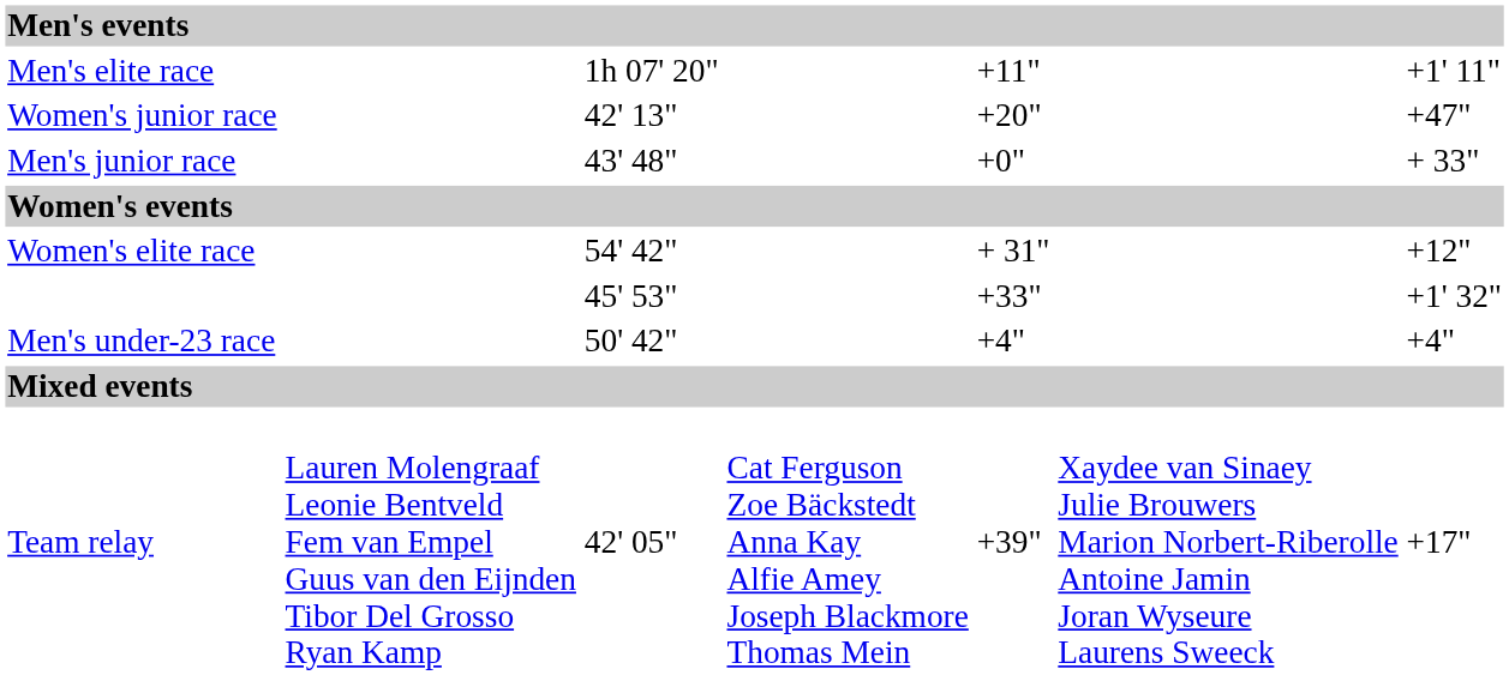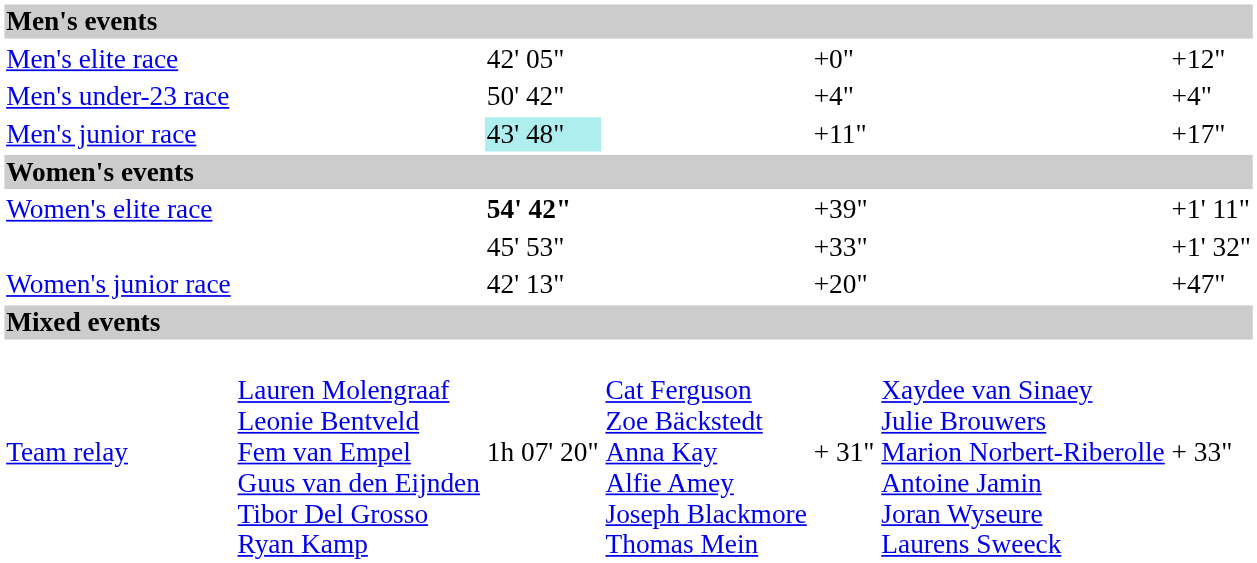Men's elite race | column 3: 1h 07' 20" -> 42' 05"
Men's elite race | column 5: +11" -> +0"
Men's elite race | column 7: +1' 11" -> +12"
rows swapped: Men's under-23 race <-> Women's junior race
Men's junior race | column 3: no background -> paleturquoise background
Men's junior race | column 5: +0" -> +11"
Men's junior race | column 7: + 33" -> +17"
Women's elite race | column 3: normal -> bold
Women's elite race | column 5: + 31" -> +39"
Women's elite race | column 7: +12" -> +1' 11"
Team relay | column 3: 42' 05" -> 1h 07' 20"
Team relay | column 5: +39" -> + 31"
Team relay | column 7: +17" -> + 33"
